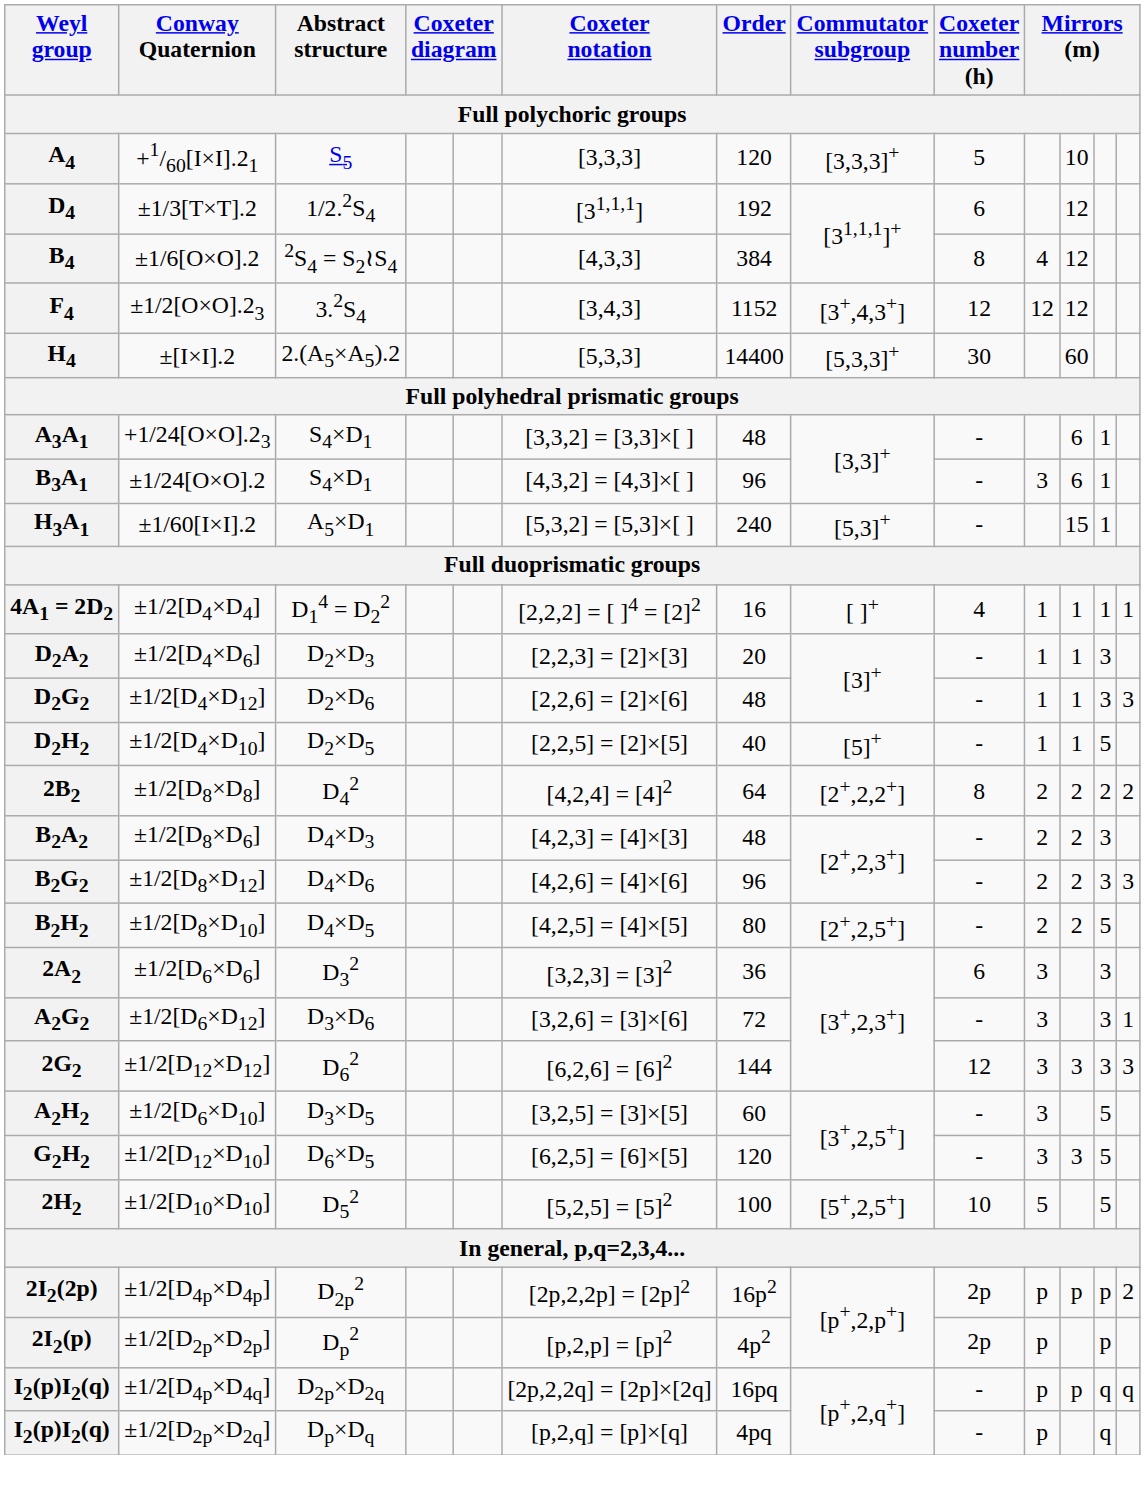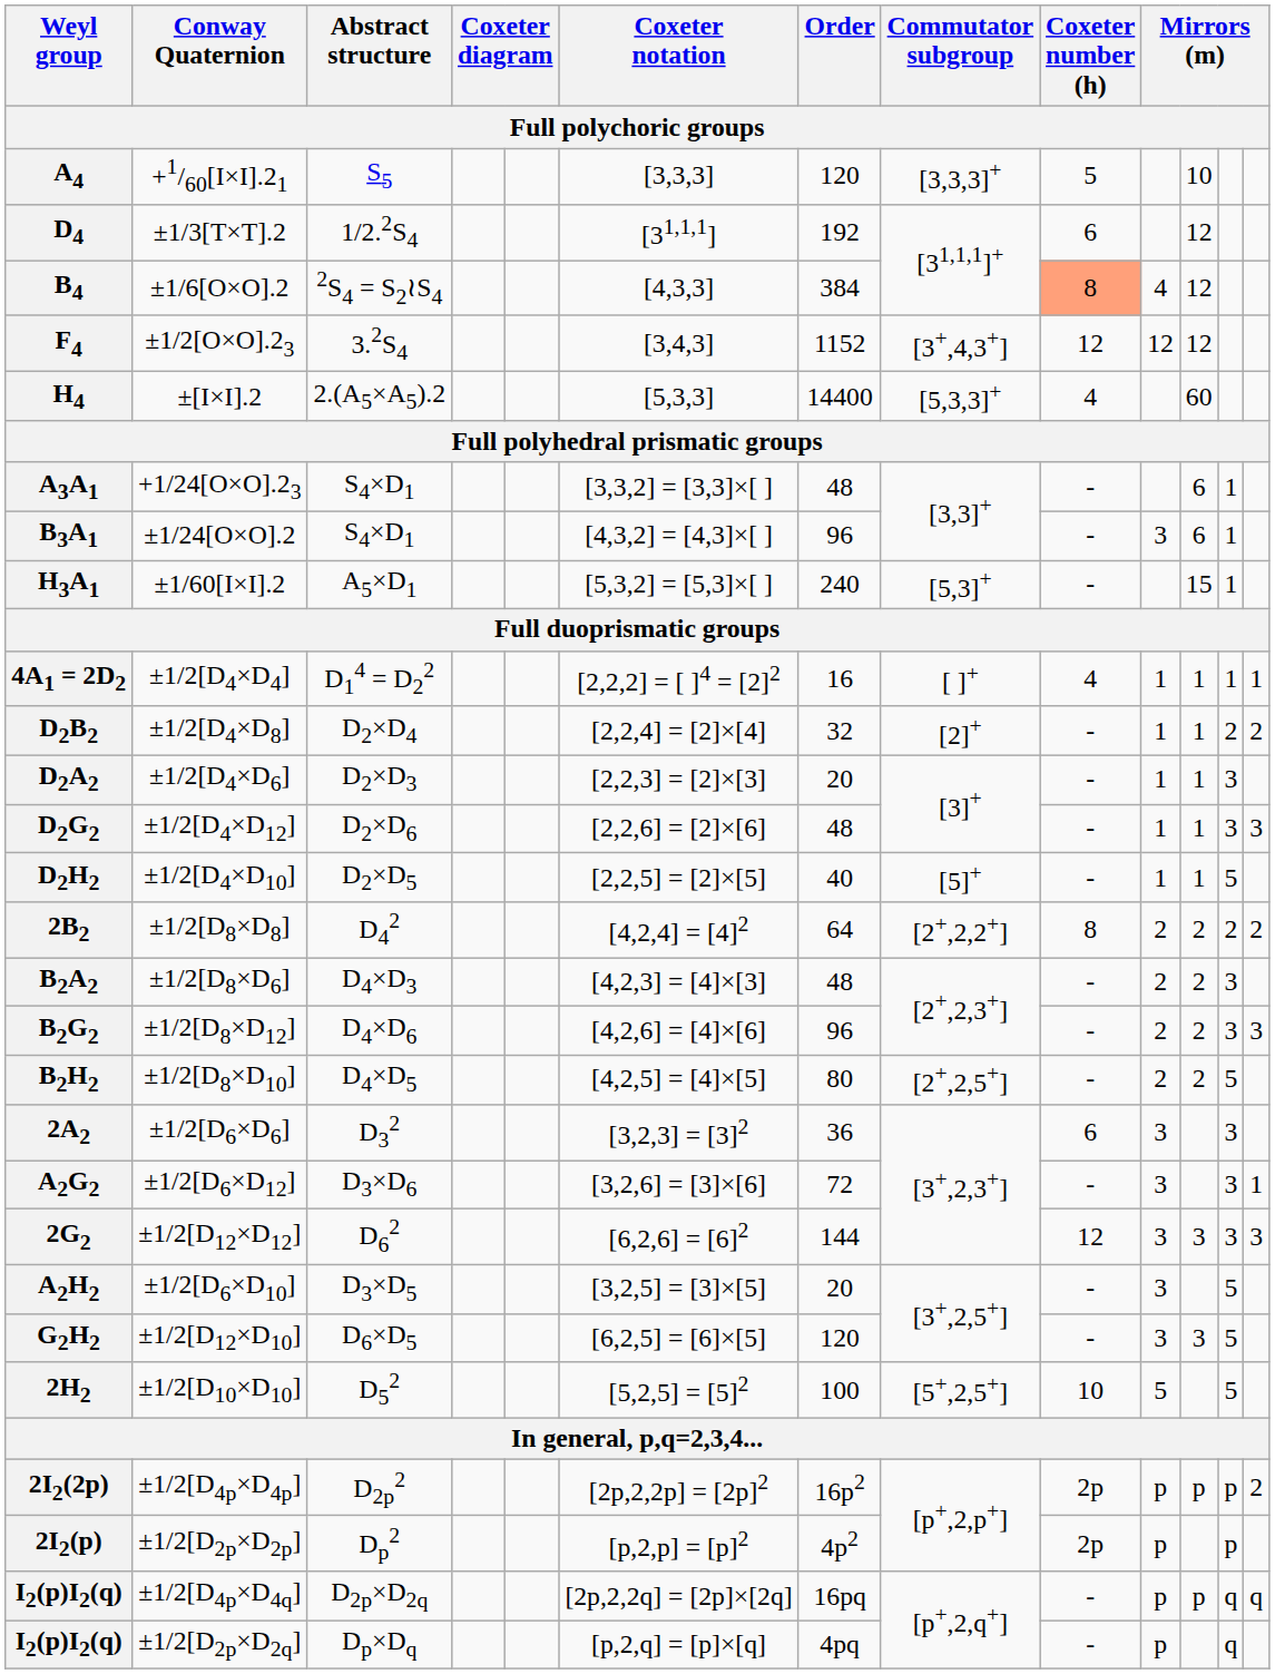B4 | Coxeter number (h): no background -> lightsalmon background
H4 | Coxeter number (h): 30 -> 4
+ row: D2B2 | ±1/2[D4×D8] | D2×D4 | [2,2,4] = [2]×[4] | 32 | [2]+ | - | 1 | 1 | 2 | 2
A2H2 | Order: 60 -> 20
